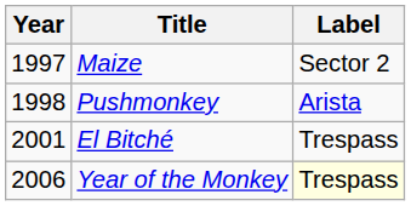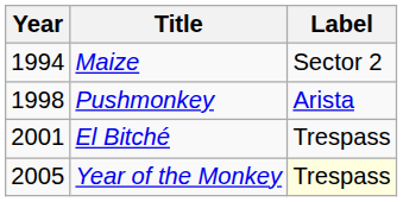Maize | Year: 1997 -> 1994
Year of the Monkey | Year: 2006 -> 2005
